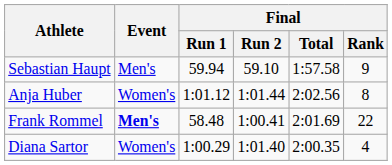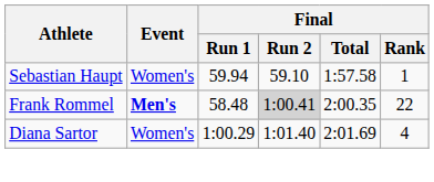Sebastian Haupt | Event: Men's -> Women's
Sebastian Haupt | Final / Rank: 9 -> 1
- row: Anja Huber | Women's | 1:01.12 | 1:01.44 | 2:02.56 | 8
Frank Rommel | Final / Run 2: no background -> lightgrey background
Frank Rommel | Final / Total: 2:01.69 -> 2:00.35
Diana Sartor | Final / Total: 2:00.35 -> 2:01.69
